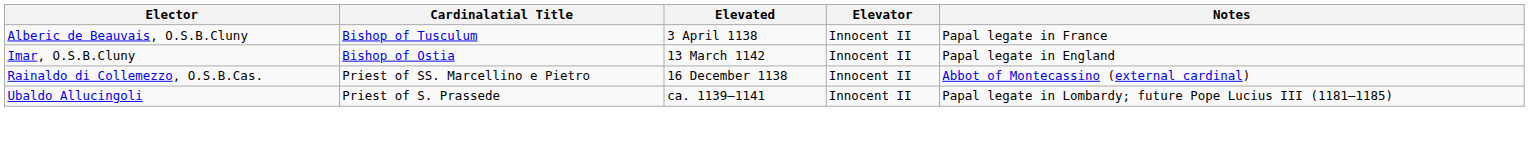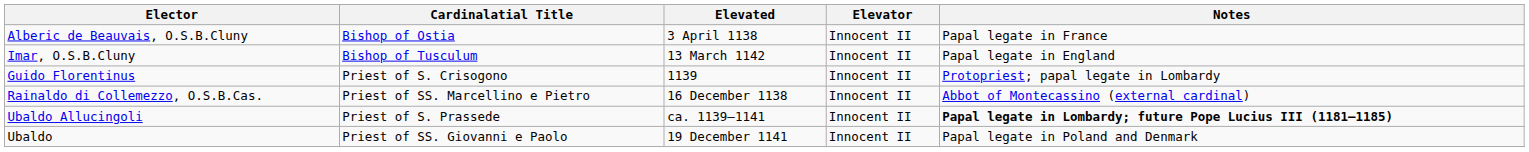Alberic de Beauvais, O.S.B.Cluny | Cardinalatial Title: Bishop of Tusculum -> Bishop of Ostia
Imar, O.S.B.Cluny | Cardinalatial Title: Bishop of Ostia -> Bishop of Tusculum
+ row: Guido Florentinus | Priest of S. Crisogono | 1139 | Innocent II | Protopriest; papal legate in Lombardy
Ubaldo Allucingoli | Notes: normal -> bold
+ row: Ubaldo | Priest of SS. Giovanni e Paolo | 19 December 1141 | Innocent II | Papal legate in Poland and Denmark
